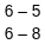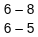rows swapped: 6 – 8 <-> 6 – 5
